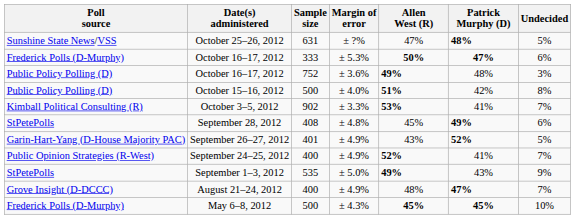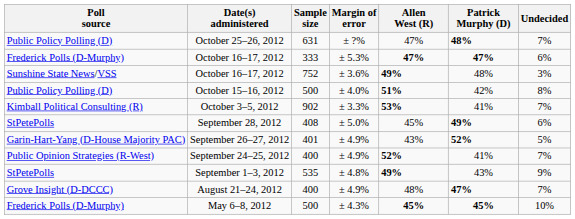October 25–26, 2012 | Poll source: Sunshine State News/VSS -> Public Policy Polling (D)
October 25–26, 2012 | Undecided: 5% -> 7%
October 16–17, 2012 / 333 | Allen West (R): 50% -> 47%
October 16–17, 2012 / 752 | Poll source: Public Policy Polling (D) -> Sunshine State News/VSS
September 28, 2012 | Margin of error: ± 4.8% -> ± 5.0%
September 1–3, 2012 | Margin of error: ± 5.0% -> ± 4.8%
